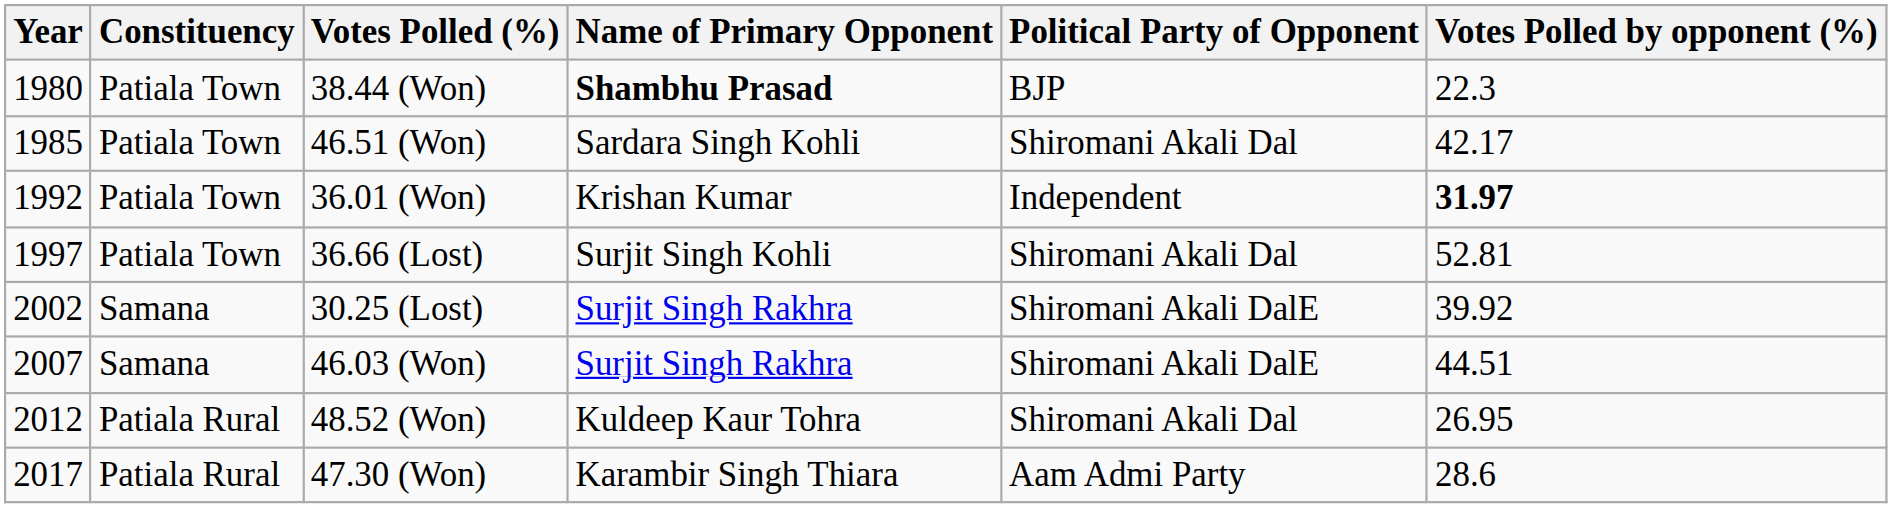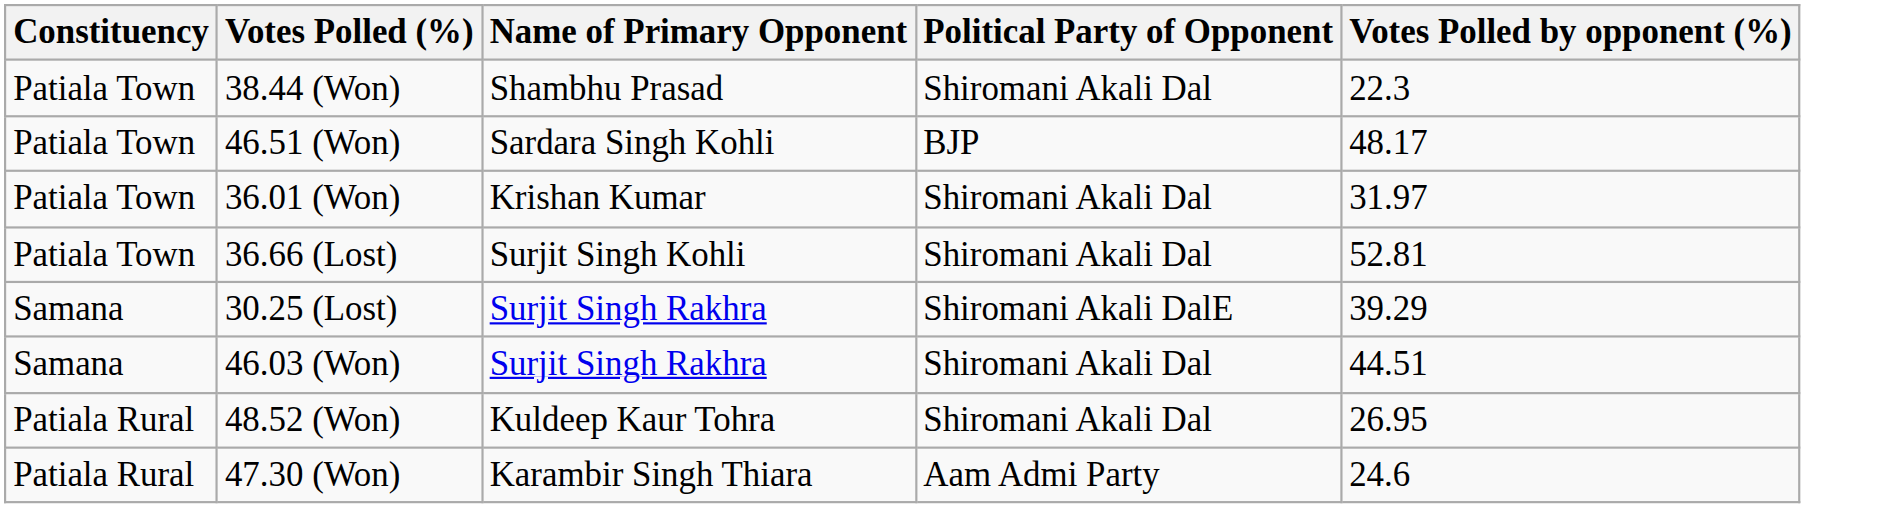- column: Year | 1980 | 1985 | 1992 | 1997 | 2002 | 2007 | 2012 | 2017
38.44 (Won) | Name of Primary Opponent: bold -> normal
38.44 (Won) | Political Party of Opponent: BJP -> Shiromani Akali Dal
46.51 (Won) | Political Party of Opponent: Shiromani Akali Dal -> BJP
46.51 (Won) | Votes Polled by opponent (%): 42.17 -> 48.17
36.01 (Won) | Political Party of Opponent: Independent -> Shiromani Akali Dal
36.01 (Won) | Votes Polled by opponent (%): bold -> normal
30.25 (Lost) | Votes Polled by opponent (%): 39.92 -> 39.29
46.03 (Won) | Political Party of Opponent: Shiromani Akali DalE -> Shiromani Akali Dal
47.30 (Won) | Votes Polled by opponent (%): 28.6 -> 24.6
